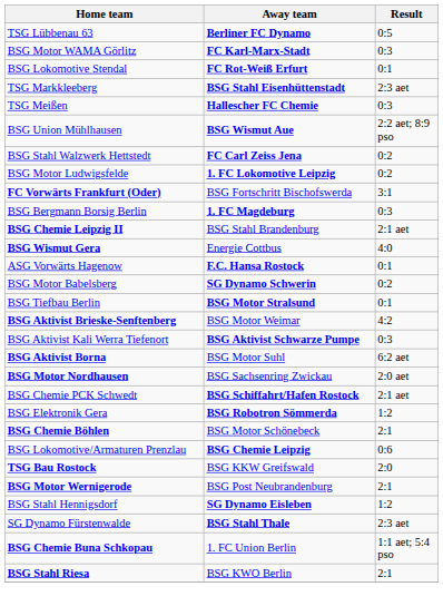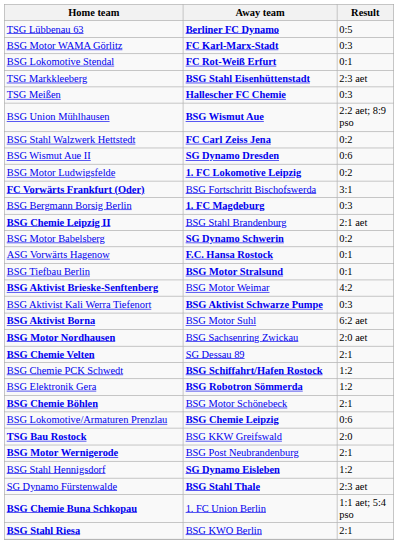+ row: BSG Wismut Aue II | SG Dynamo Dresden | 0:6
- row: BSG Wismut Gera | Energie Cottbus | 4:0
rows swapped: ASG Vorwärts Hagenow <-> BSG Motor Babelsberg
+ row: BSG Chemie Velten | SG Dessau 89 | 2:1
BSG Chemie PCK Schwedt | Result: 2:1 aet -> 1:2
